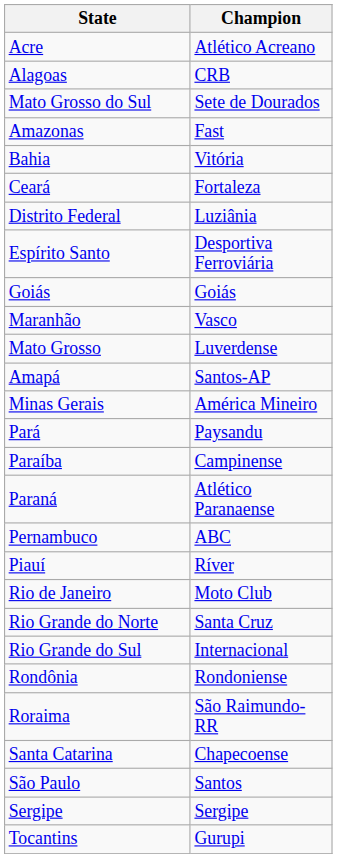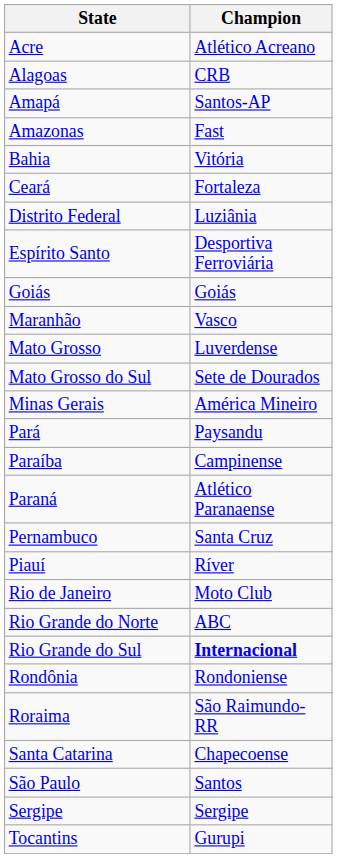rows swapped: Amapá <-> Mato Grosso do Sul
Pernambuco | Champion: ABC -> Santa Cruz
Rio Grande do Norte | Champion: Santa Cruz -> ABC
Rio Grande do Sul | Champion: normal -> bold
